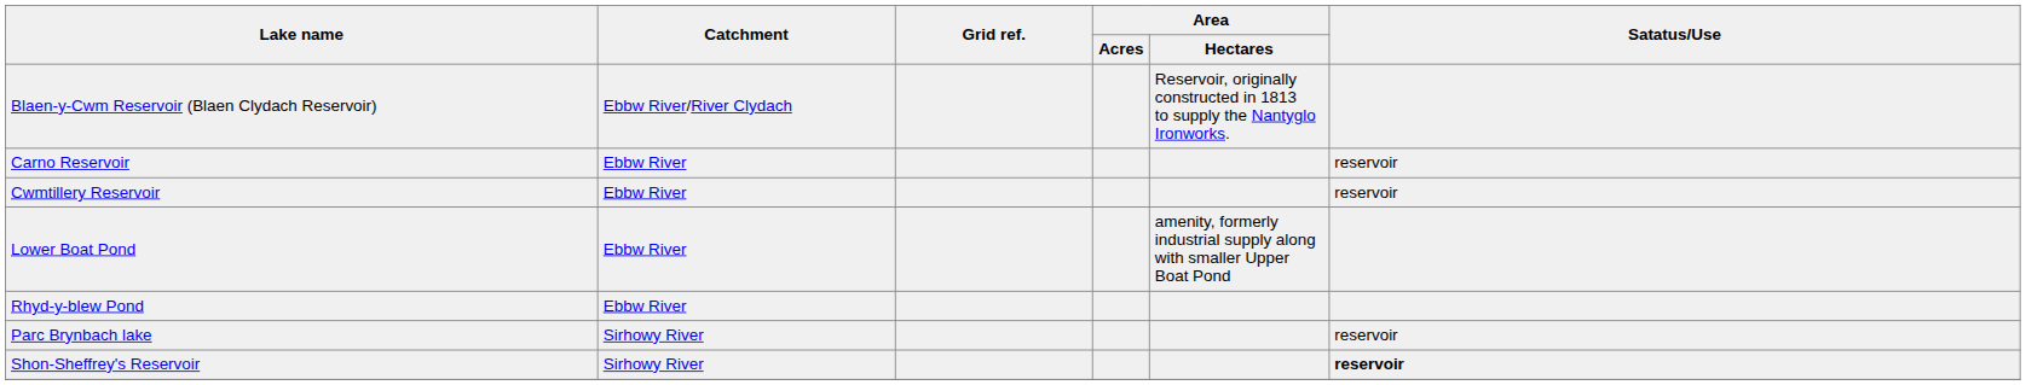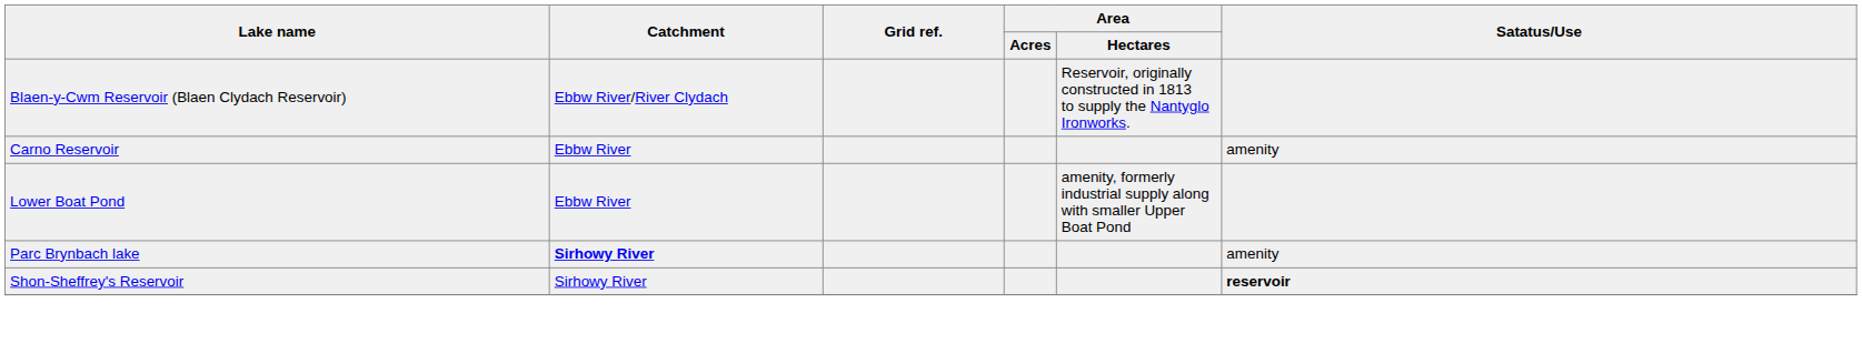Carno Reservoir | Satatus/Use: reservoir -> amenity
- row: Cwmtillery Reservoir | Ebbw River | reservoir
- row: Rhyd-y-blew Pond | Ebbw River
Parc Brynbach lake | Catchment: normal -> bold
Parc Brynbach lake | Satatus/Use: reservoir -> amenity
